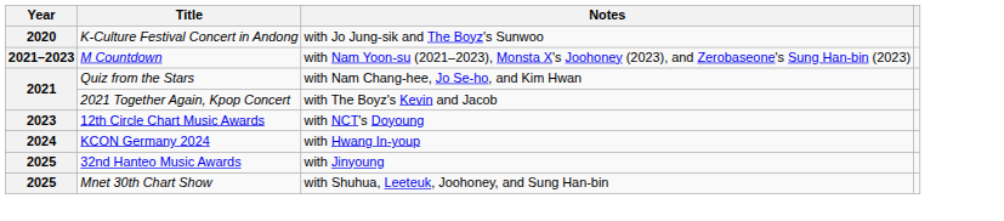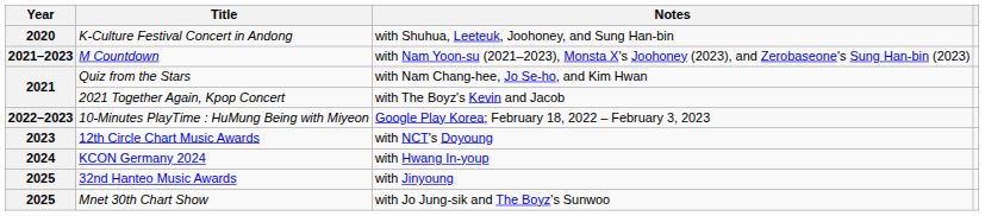K-Culture Festival Concert in Andong | Notes: with Jo Jung-sik and The Boyz's Sunwoo -> with Shuhua, Leeteuk, Joohoney, and Sung Han-bin
+ row: 2022–2023 | 10-Minutes PlayTime : HuMung Being with Miyeon | Google Play Korea; February 18, 2022 – February 3, 2023
Mnet 30th Chart Show | Notes: with Shuhua, Leeteuk, Joohoney, and Sung Han-bin -> with Jo Jung-sik and The Boyz's Sunwoo
